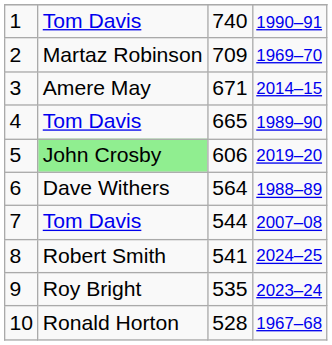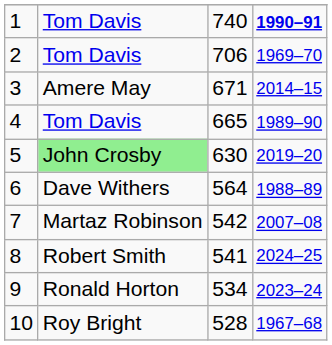1 | column 4: normal -> bold
2 | column 2: Martaz Robinson -> Tom Davis
2 | column 3: 709 -> 706
5 | column 3: 606 -> 630
7 | column 2: Tom Davis -> Martaz Robinson
7 | column 3: 544 -> 542
9 | column 2: Roy Bright -> Ronald Horton
9 | column 3: 535 -> 534
10 | column 2: Ronald Horton -> Roy Bright
